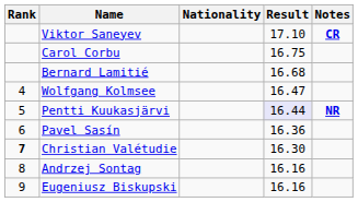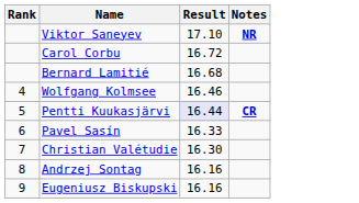- column: Nationality
Viktor Saneyev | Notes: CR -> NR
Carol Corbu | Result: 16.75 -> 16.72
Wolfgang Kolmsee | Result: 16.47 -> 16.46
Pentti Kuukasjärvi | Notes: NR -> CR
Pavel Sasín | Result: 16.36 -> 16.33
Christian Valétudie | Rank: bold -> normal
